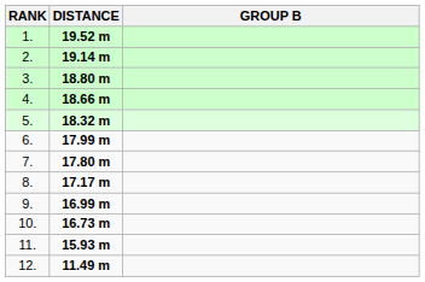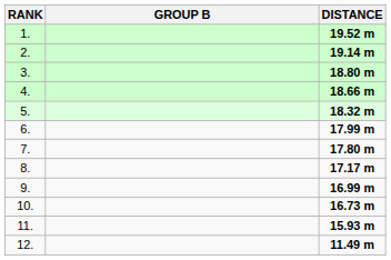columns swapped: GROUP B <-> DISTANCE
